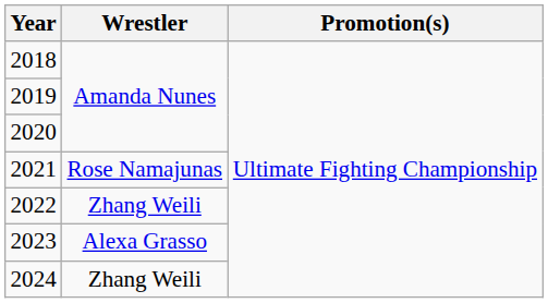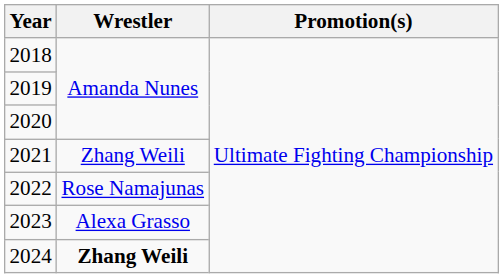2021 | Wrestler: Rose Namajunas -> Zhang Weili
2022 | Wrestler: Zhang Weili -> Rose Namajunas
2024 | Wrestler: normal -> bold
